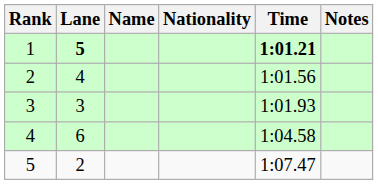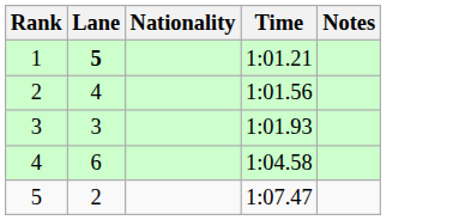- column: Name
1 | Time: bold -> normal
